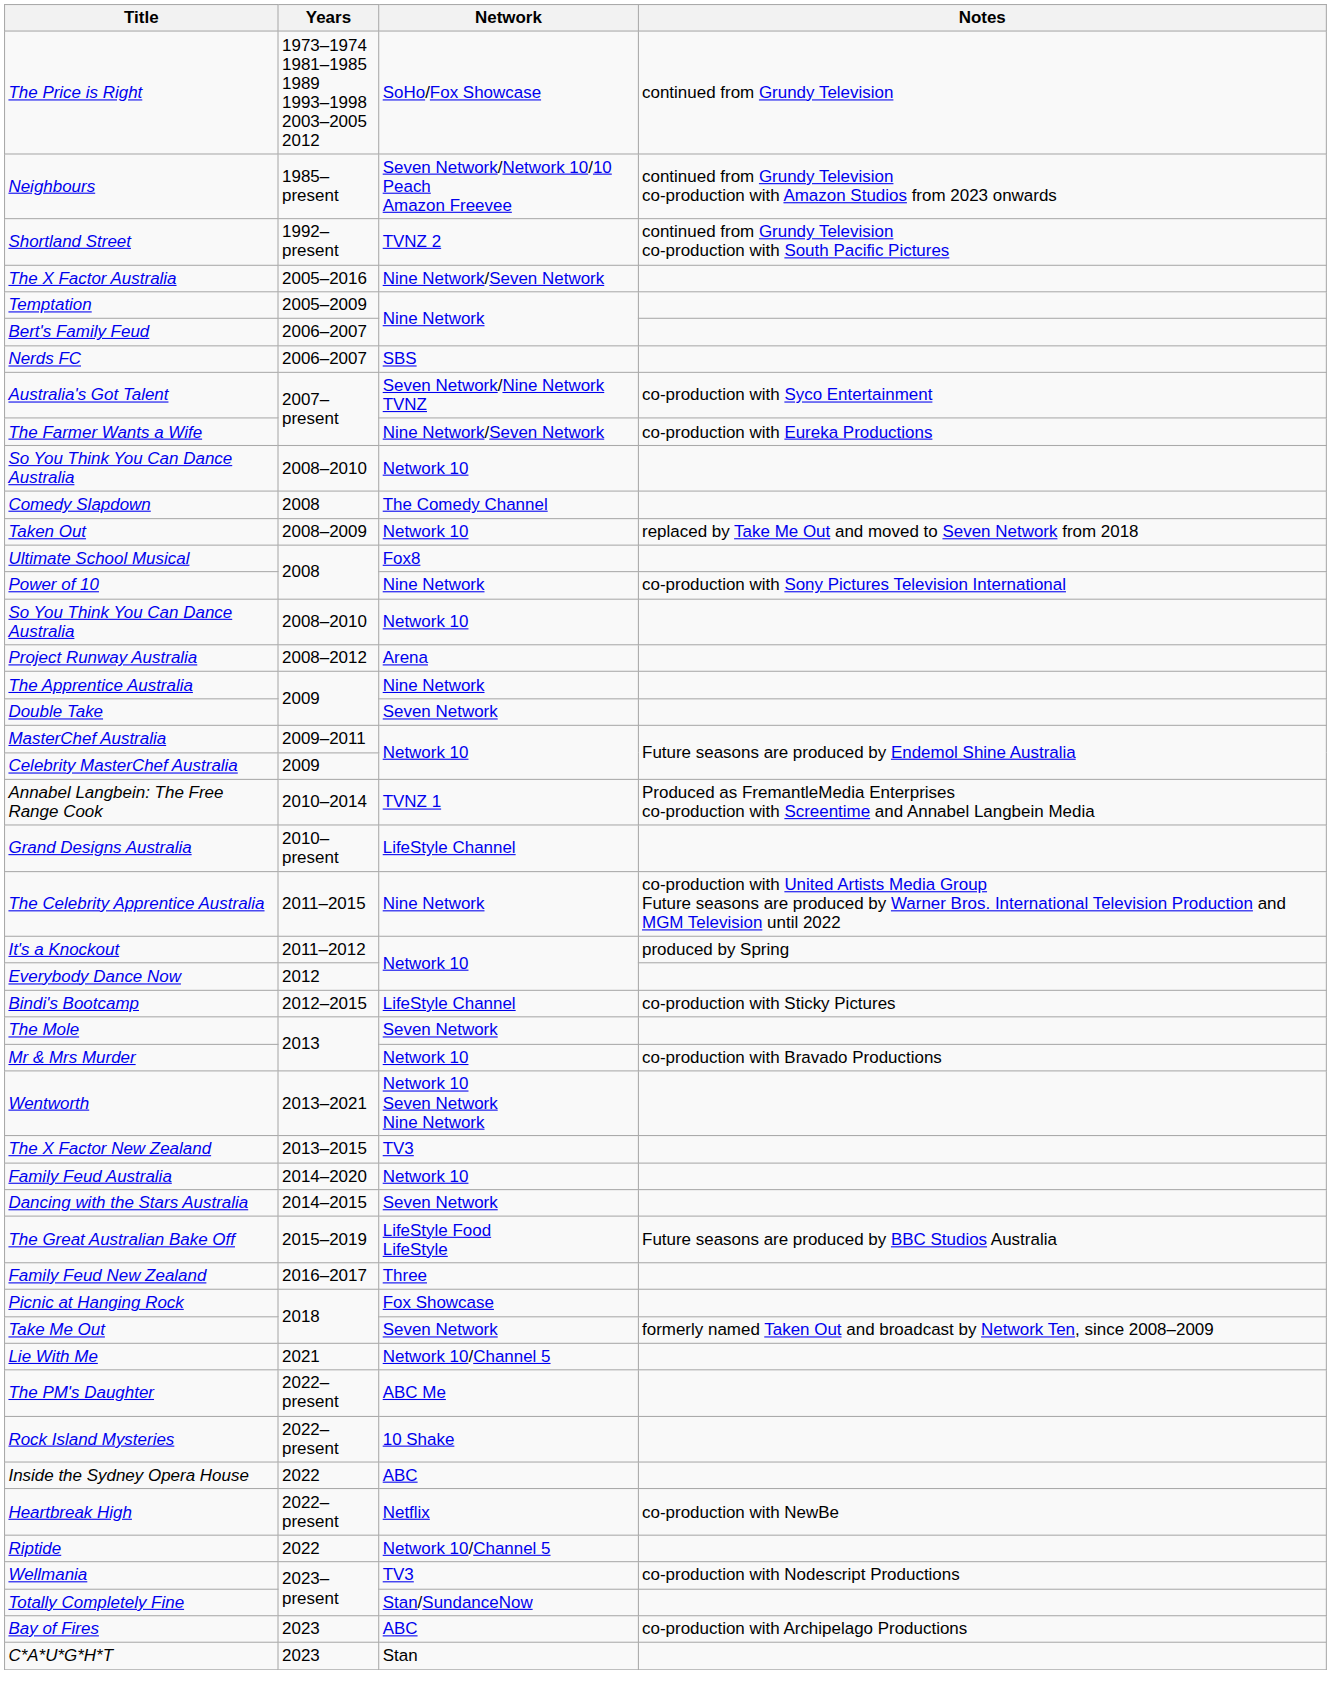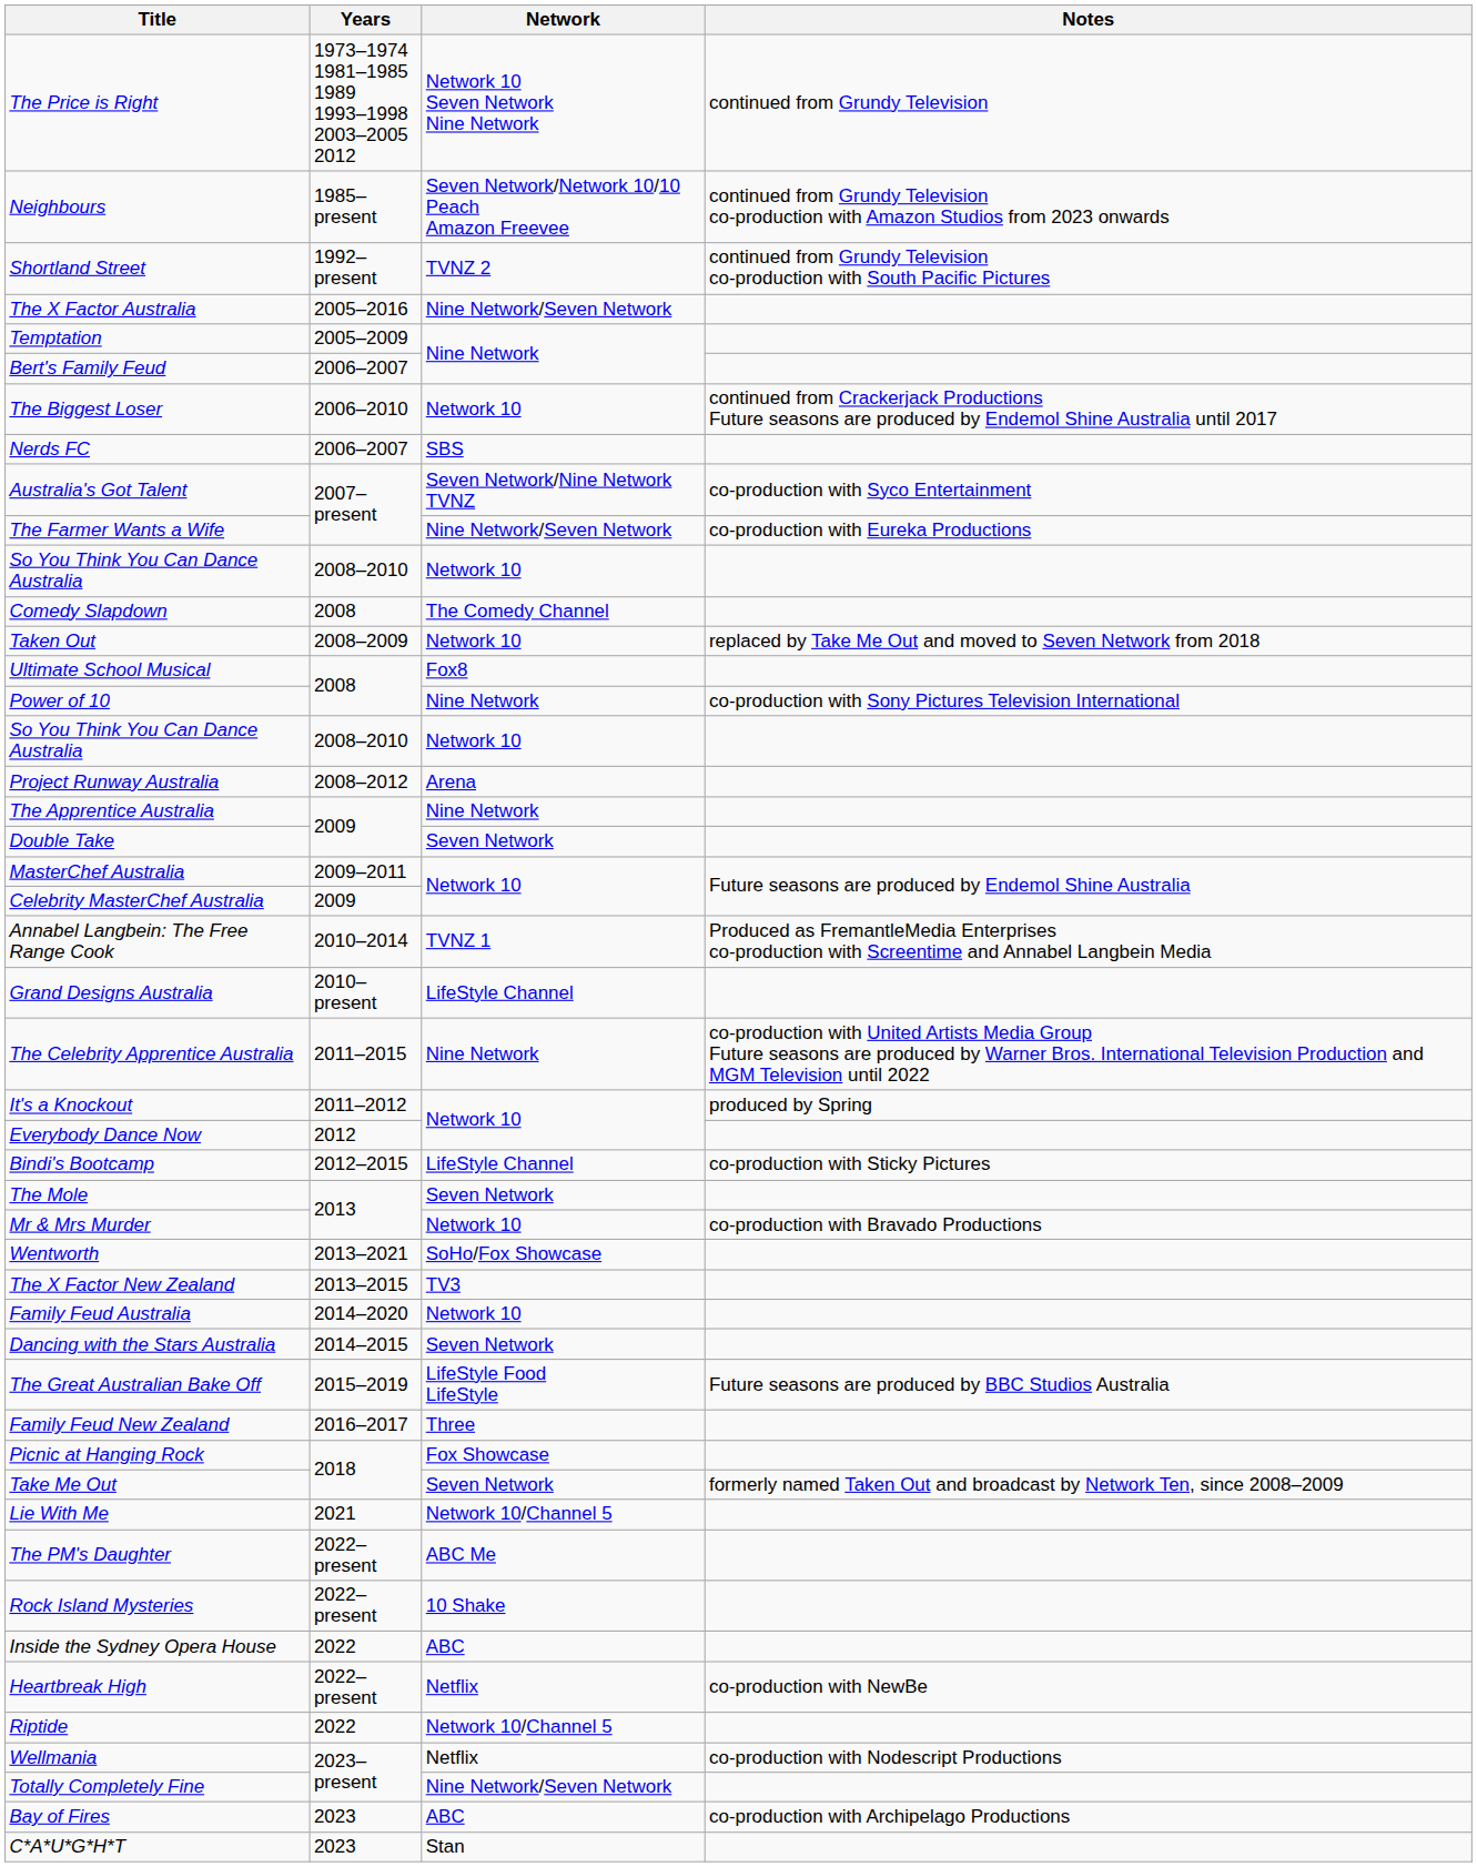The Price is Right | Network: SoHo/Fox Showcase -> Network 10 Seven Network Nine Network
+ row: The Biggest Loser | 2006–2010 | Network 10 | continued from Crackerjack Productions Future seasons are produced by Endemol Shine Australia until 2017
Wentworth | Network: Network 10 Seven Network Nine Network -> SoHo/Fox Showcase
Wellmania | Network: TV3 -> Netflix
Totally Completely Fine | Network: Stan/SundanceNow -> Nine Network/Seven Network
